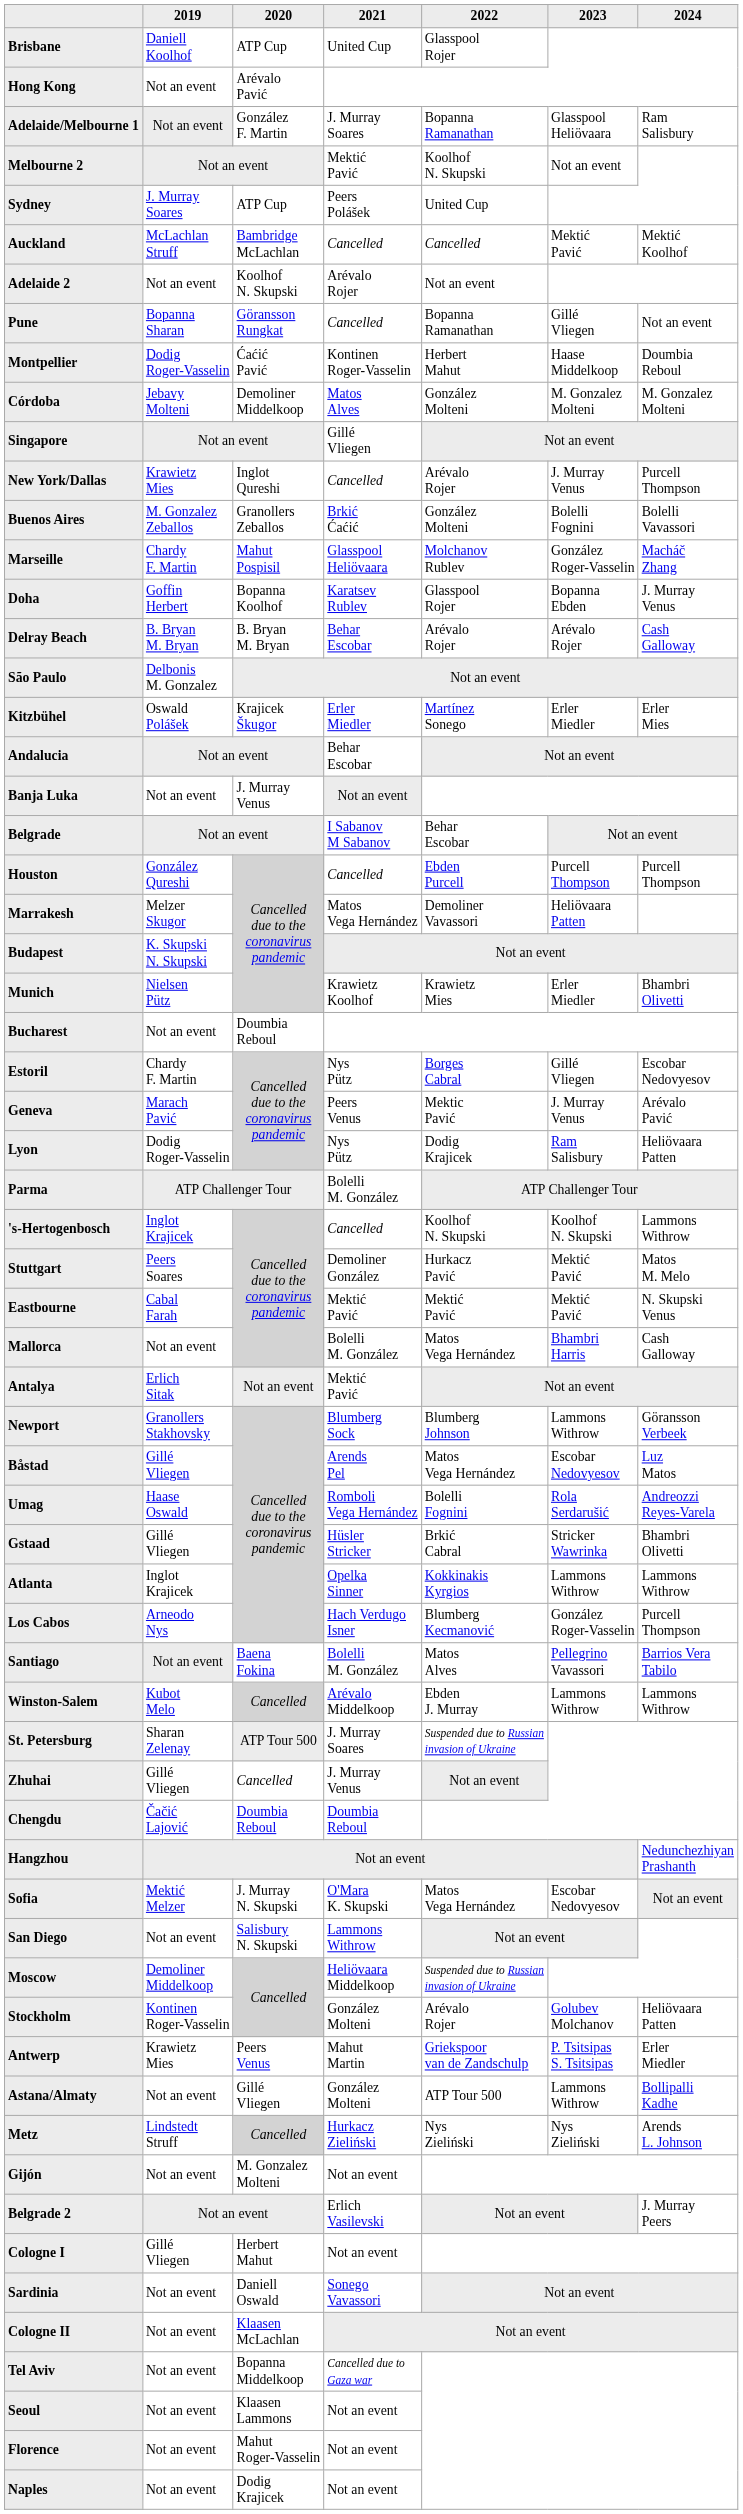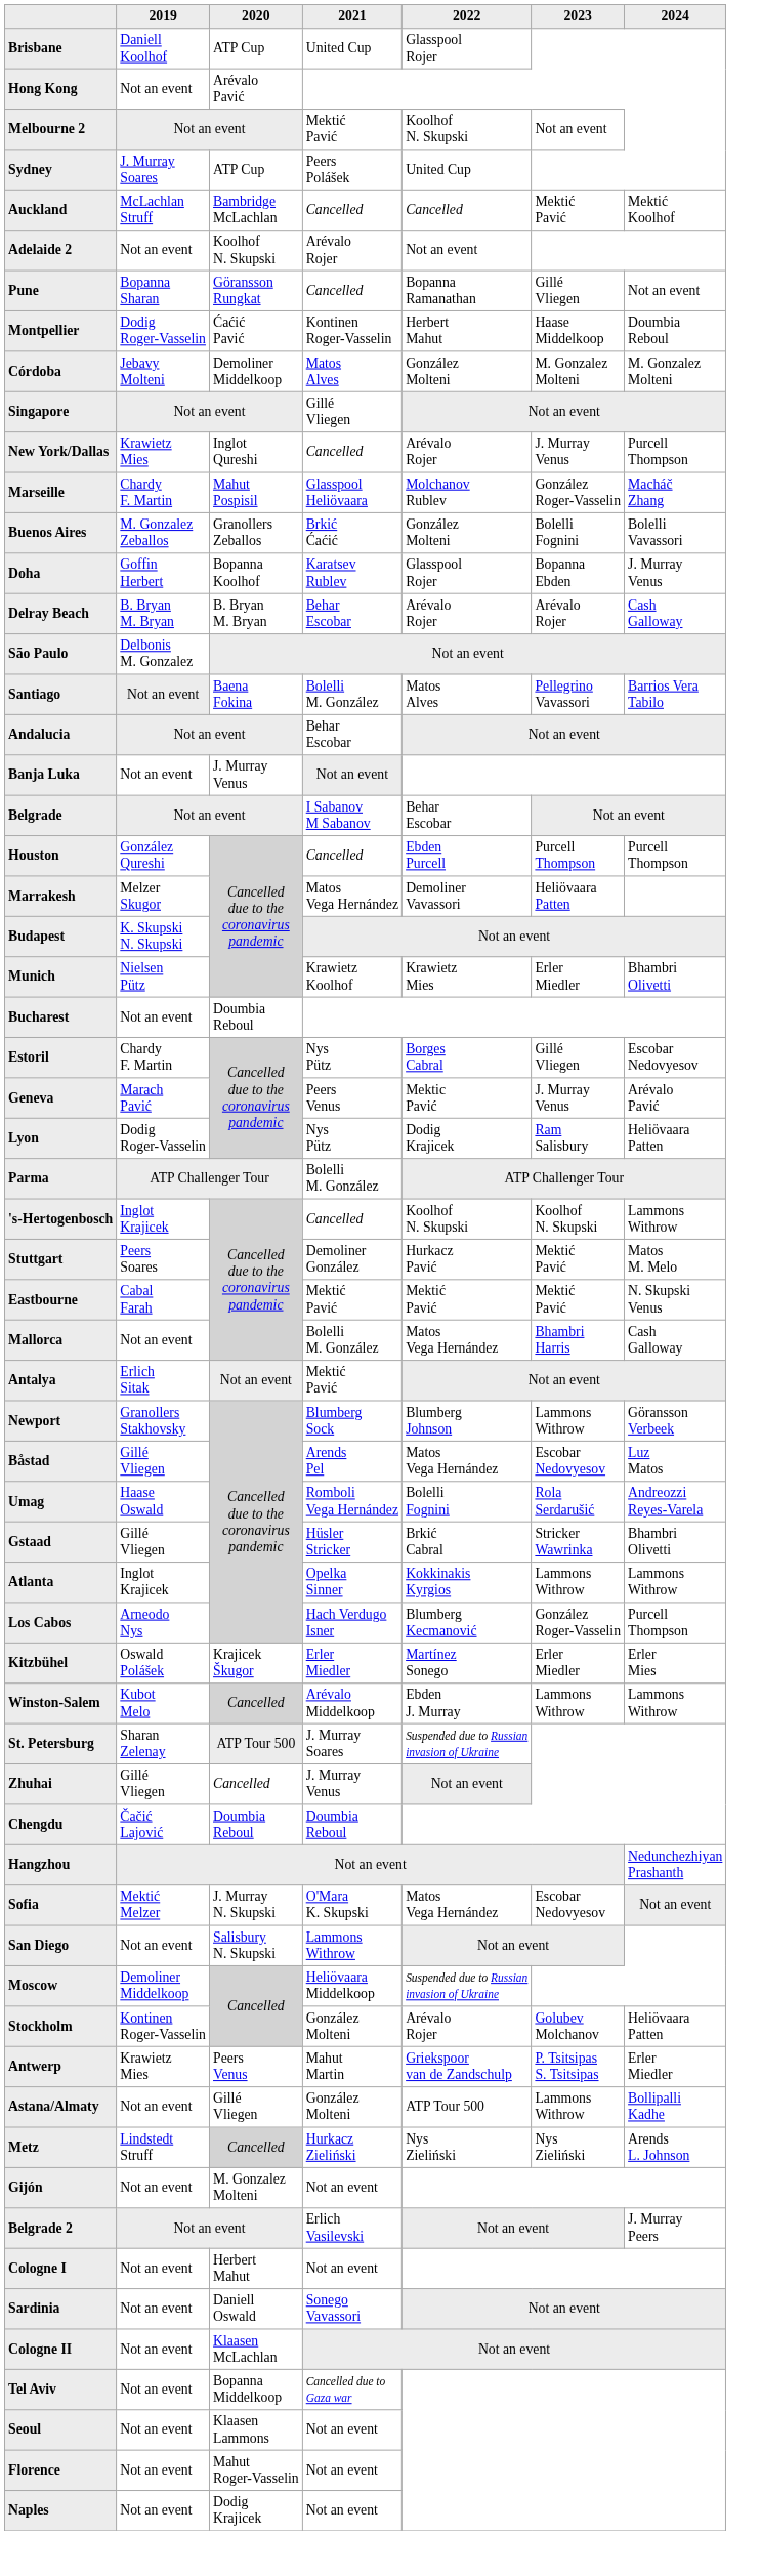- row: Adelaide/Melbourne 1 | Not an event | González F. Martin | J. Murray Soares | Bopanna Ramanathan | Glasspool Heliövaara | Ram Salisbury
rows swapped: Marseille <-> Buenos Aires
rows swapped: Santiago <-> Kitzbühel
Cologne I | 2019: Gillé Vliegen -> Not an event
